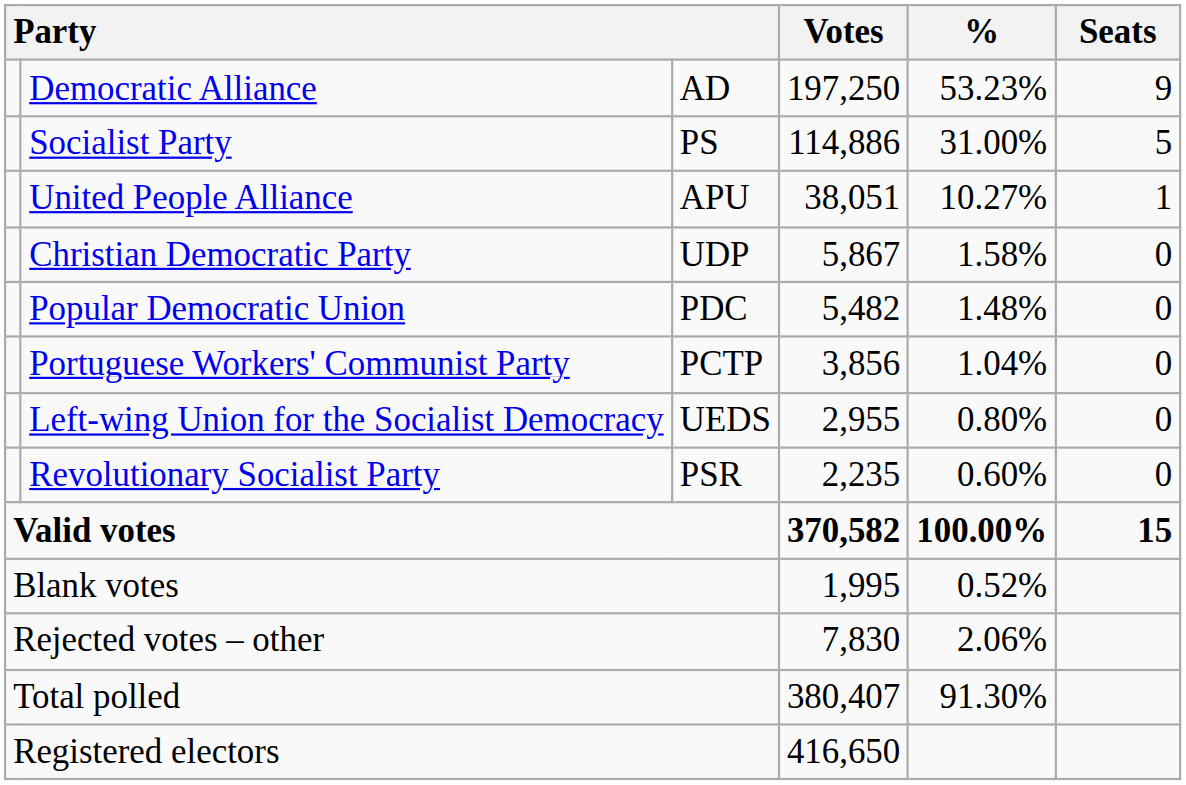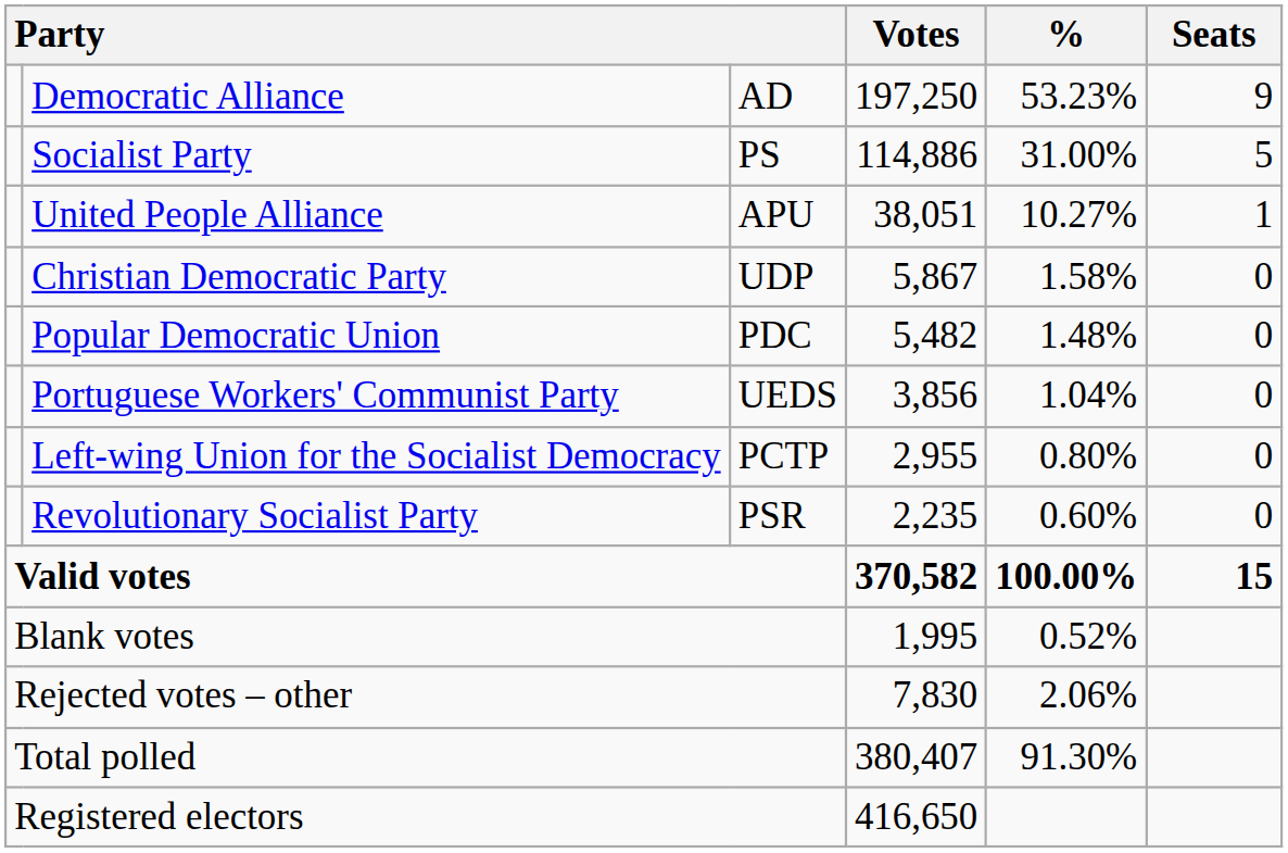Portuguese Workers' Communist Party | column 3: PCTP -> UEDS
Left-wing Union for the Socialist Democracy | column 3: UEDS -> PCTP
